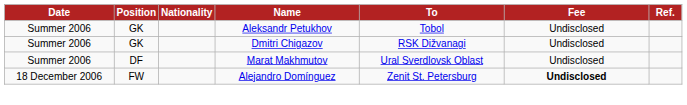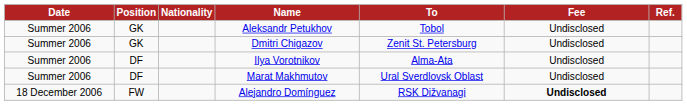Dmitri Chigazov | To: RSK Dižvanagi -> Zenit St. Petersburg
+ row: Summer 2006 | DF | Ilya Vorotnikov | Alma-Ata | Undisclosed
Alejandro Domínguez | To: Zenit St. Petersburg -> RSK Dižvanagi
